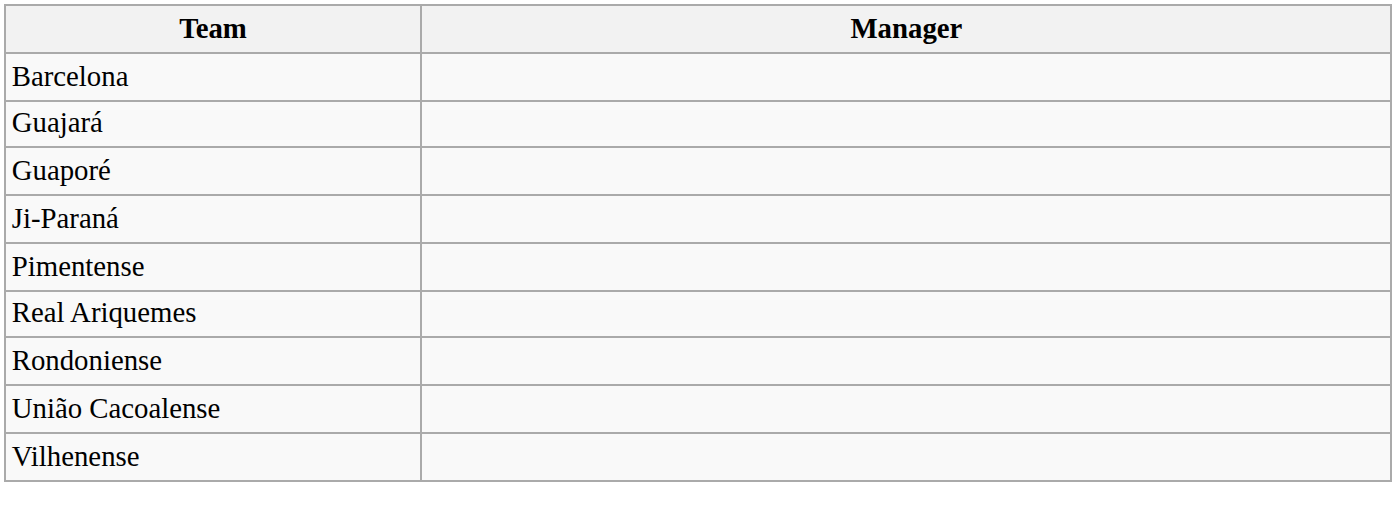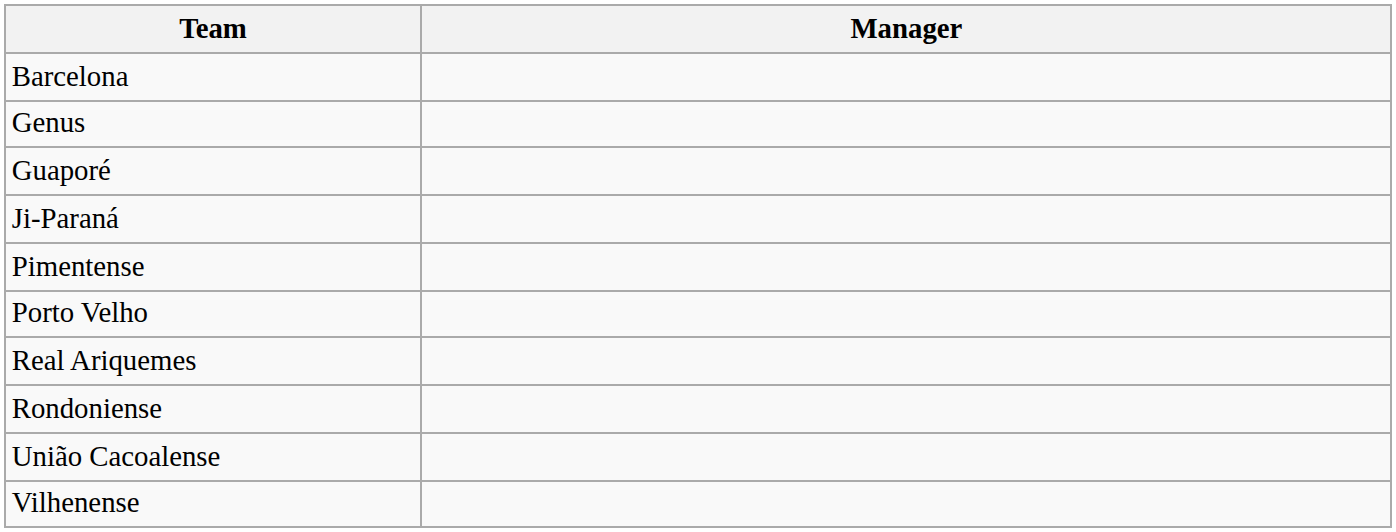+ row: Genus
- row: Guajará
+ row: Porto Velho
